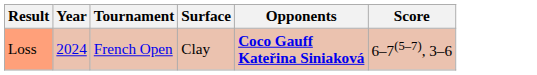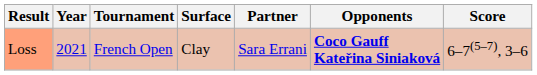+ column: Partner | Sara Errani
Loss | Year: 2024 -> 2021
